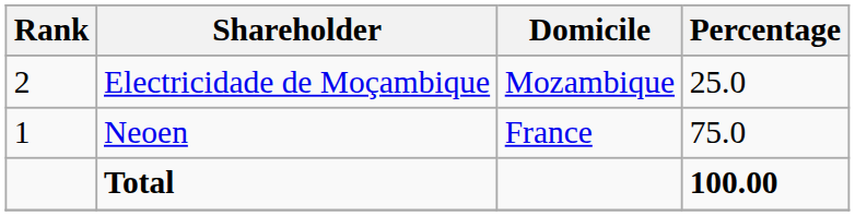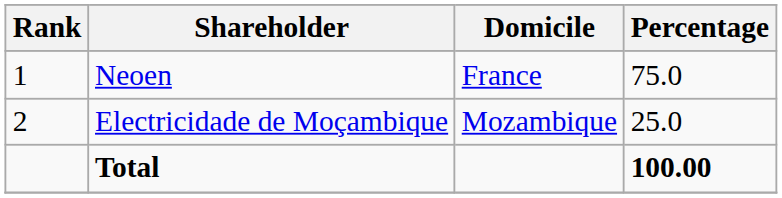rows swapped: Neoen <-> Electricidade de Moçambique
